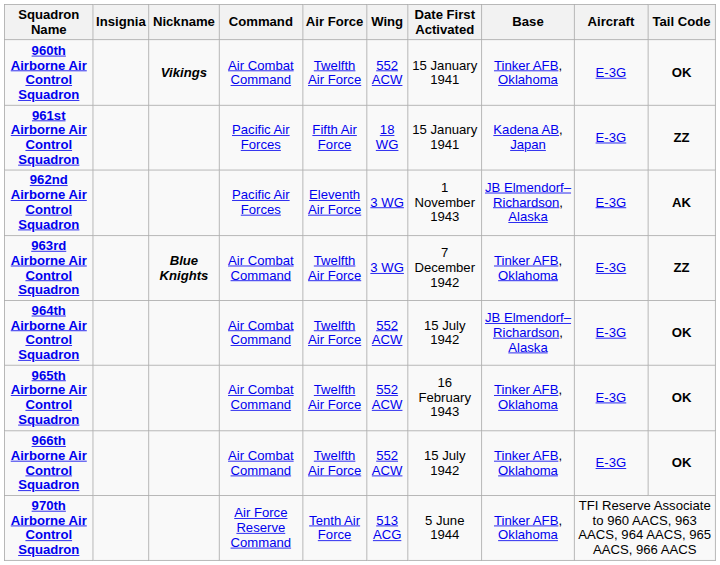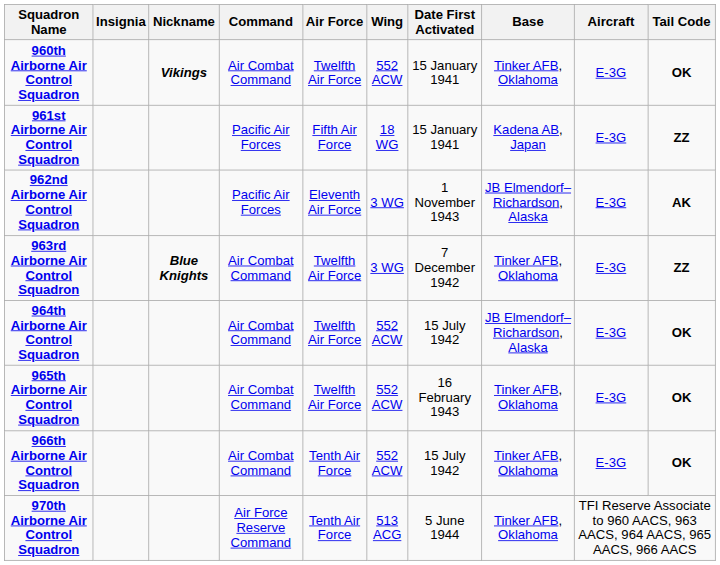966th Airborne Air Control Squadron | Air Force: Twelfth Air Force -> Tenth Air Force
